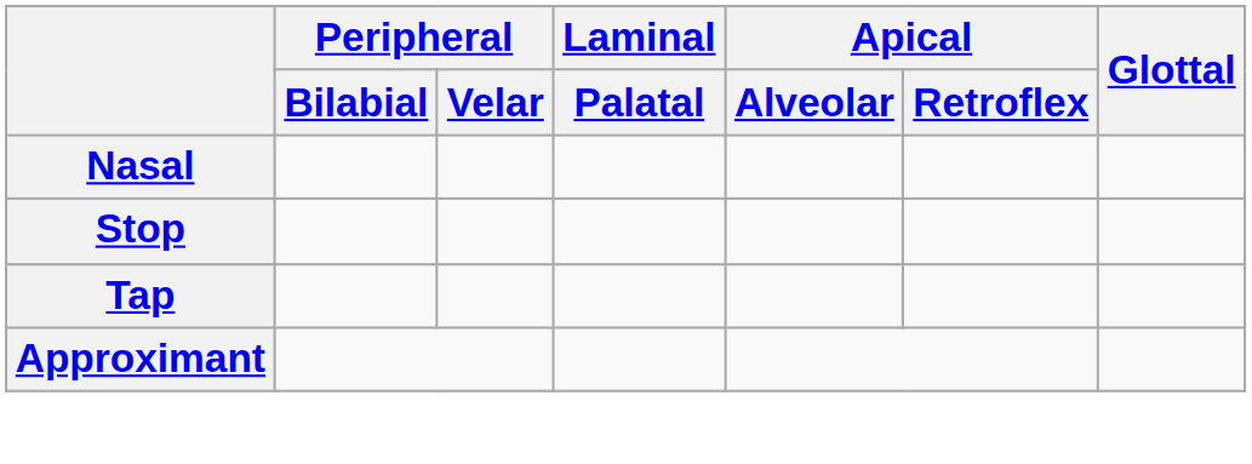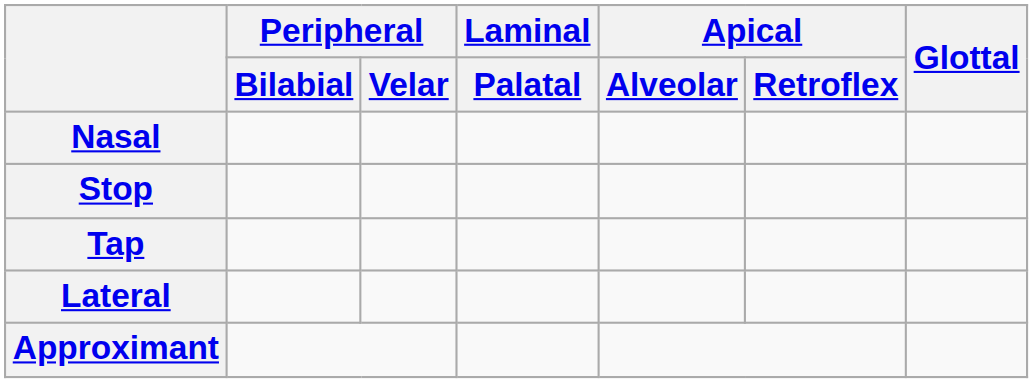+ row: Lateral
